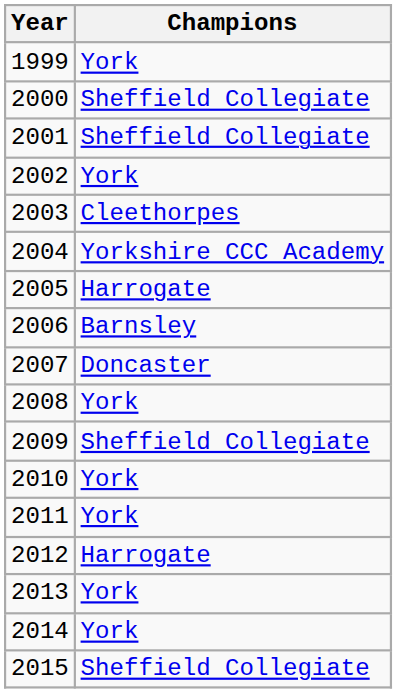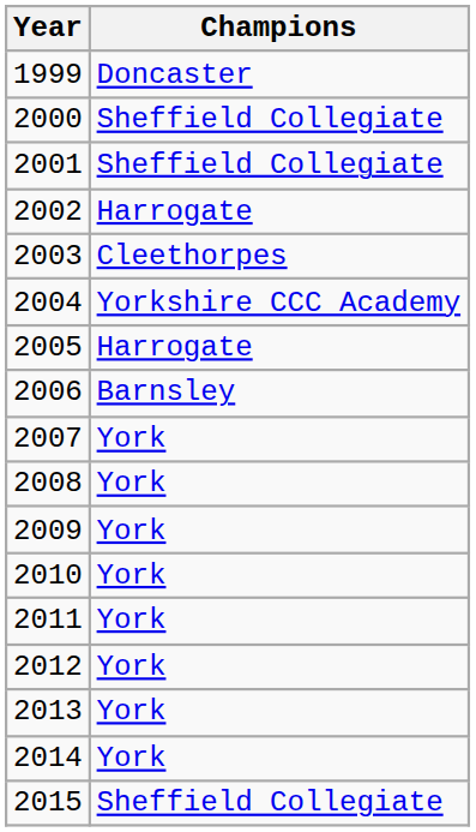1999 | Champions: York -> Doncaster
2002 | Champions: York -> Harrogate
2007 | Champions: Doncaster -> York
2009 | Champions: Sheffield Collegiate -> York
2012 | Champions: Harrogate -> York
